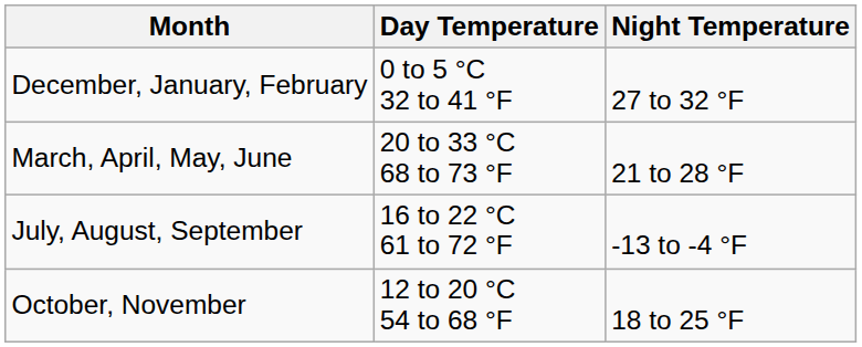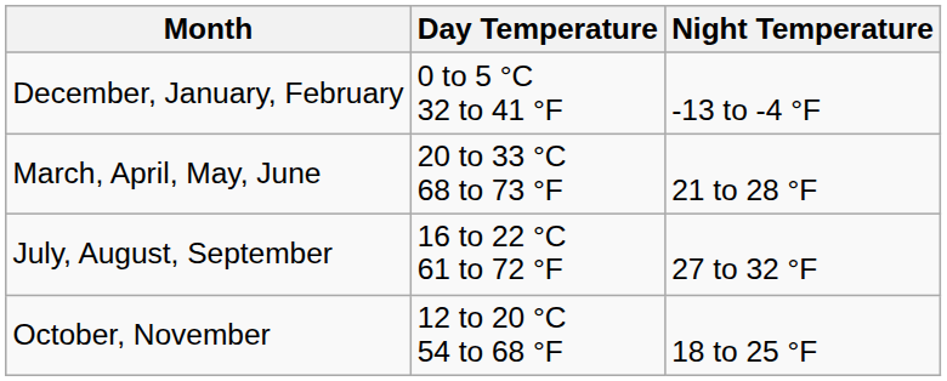December, January, February | Night Temperature: 27 to 32 °F -> -13 to -4 °F
July, August, September | Night Temperature: -13 to -4 °F -> 27 to 32 °F
